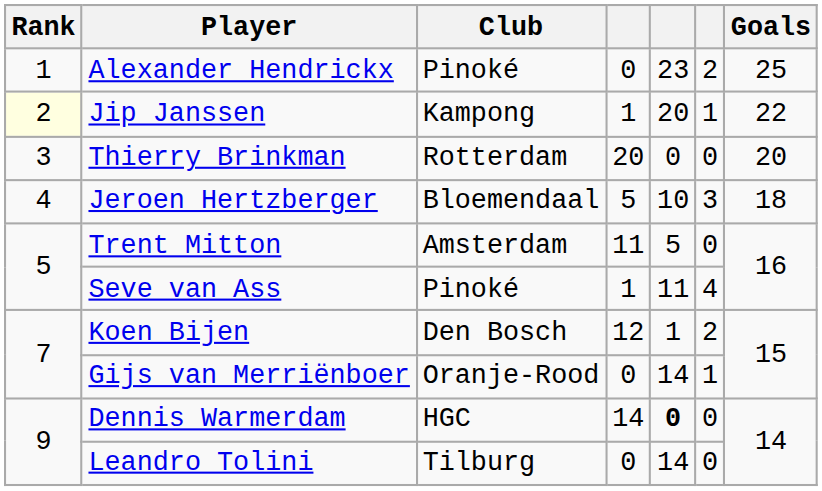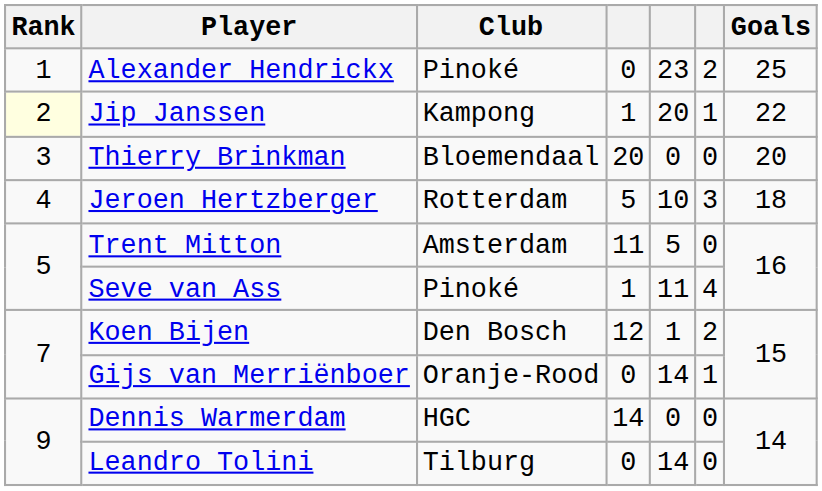Thierry Brinkman | Club: Rotterdam -> Bloemendaal
Jeroen Hertzberger | Club: Bloemendaal -> Rotterdam
Dennis Warmerdam | column 5: bold -> normal
